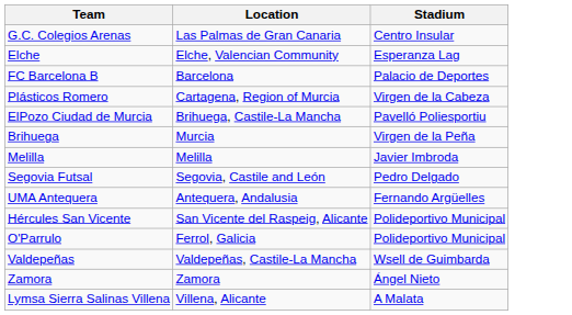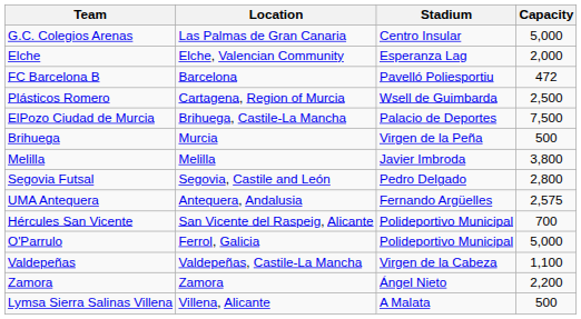+ column: Capacity | 5,000 | 2,000 | 472 | 2,500 | 7,500 | 500 | 3,800 | 2,800 | 2,575 | 700 | 5,000 | 1,100 | 2,200 | 500
FC Barcelona B | Stadium: Palacio de Deportes -> Pavelló Poliesportiu
Plásticos Romero | Stadium: Virgen de la Cabeza -> Wsell de Guimbarda
ElPozo Ciudad de Murcia | Stadium: Pavelló Poliesportiu -> Palacio de Deportes
Valdepeñas | Stadium: Wsell de Guimbarda -> Virgen de la Cabeza
